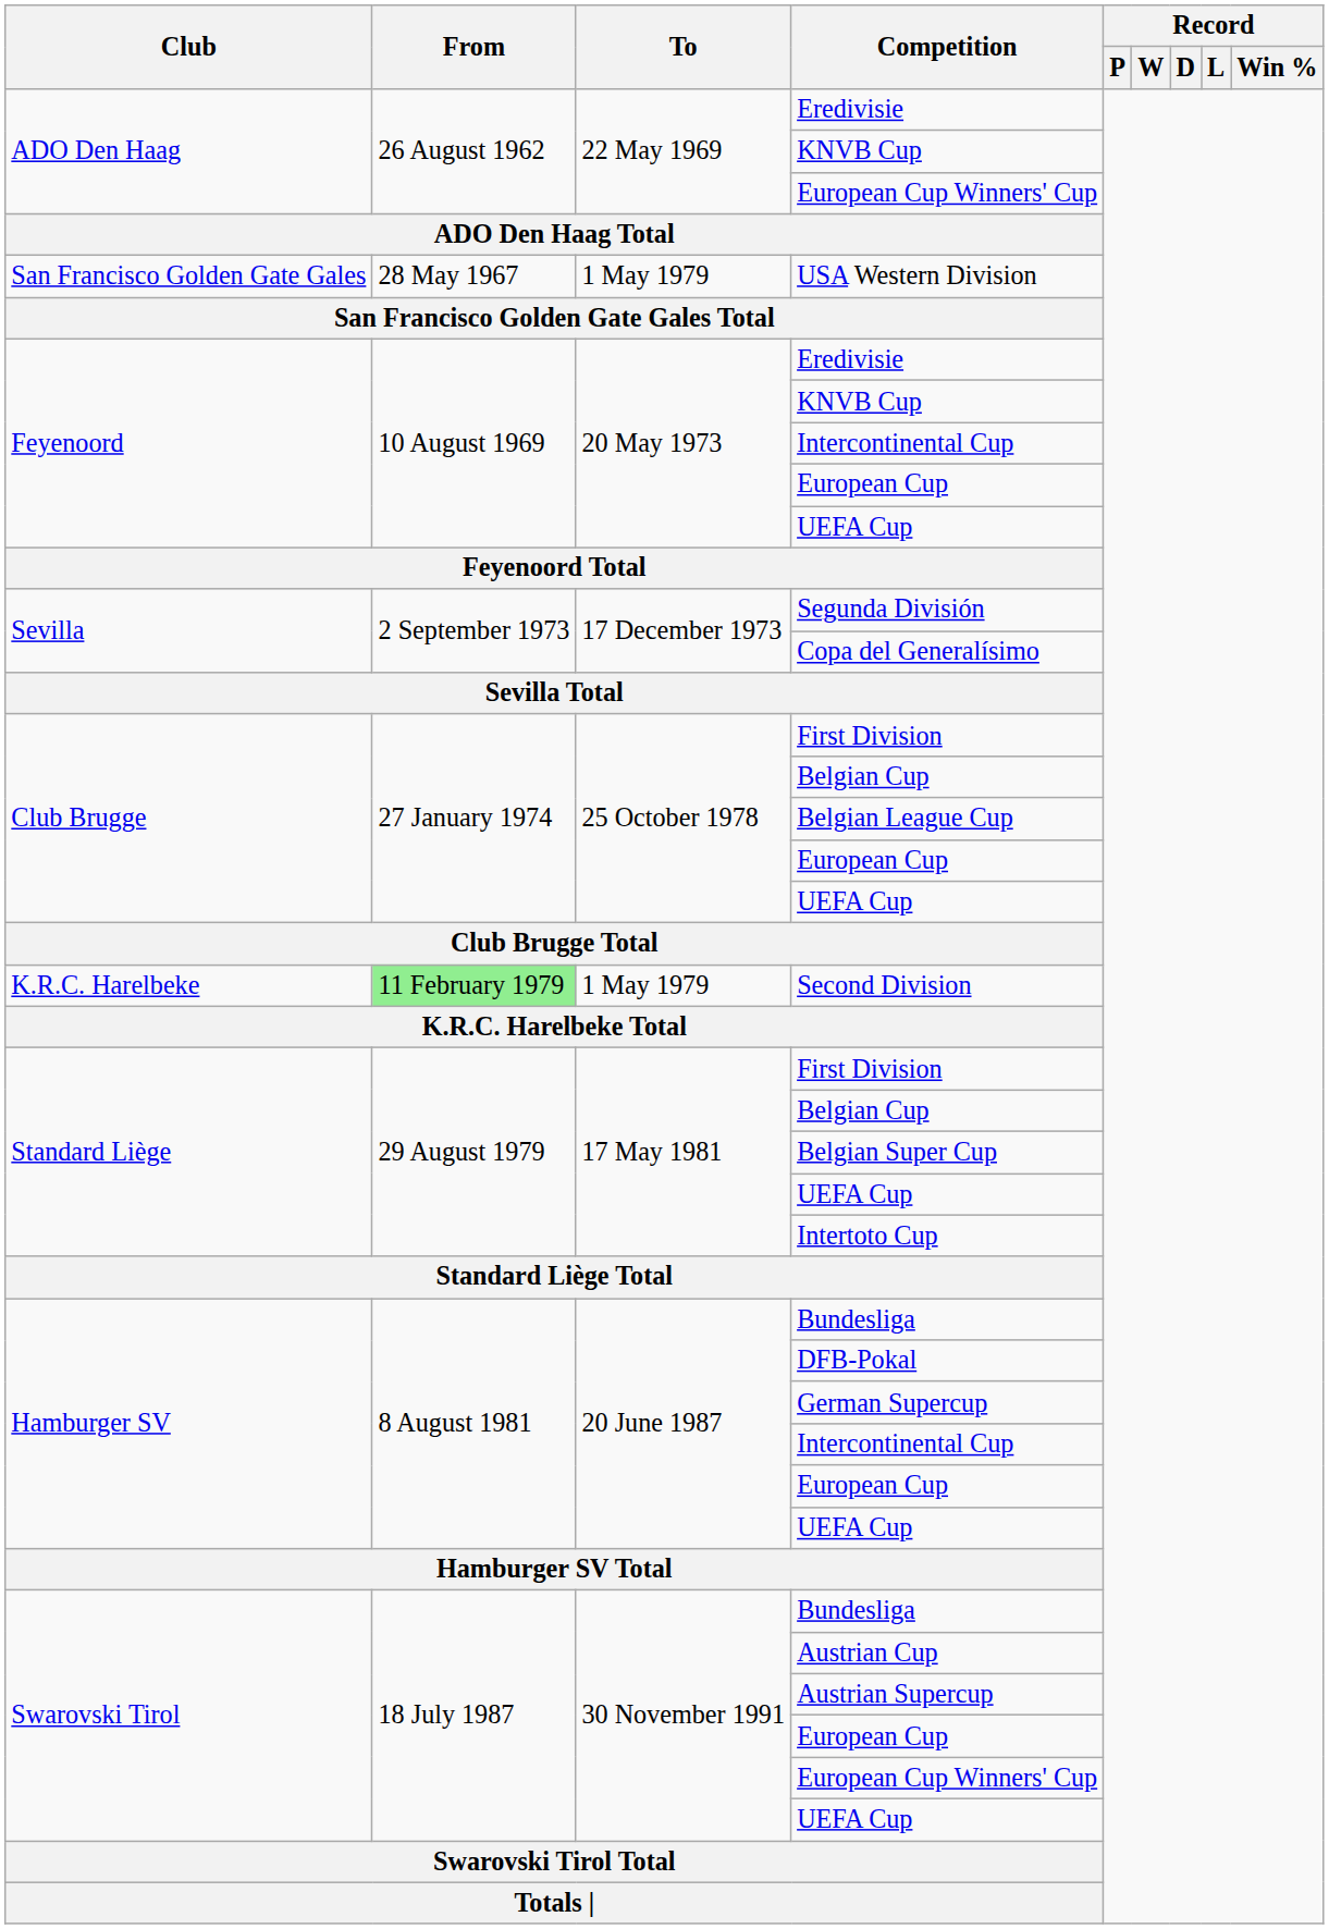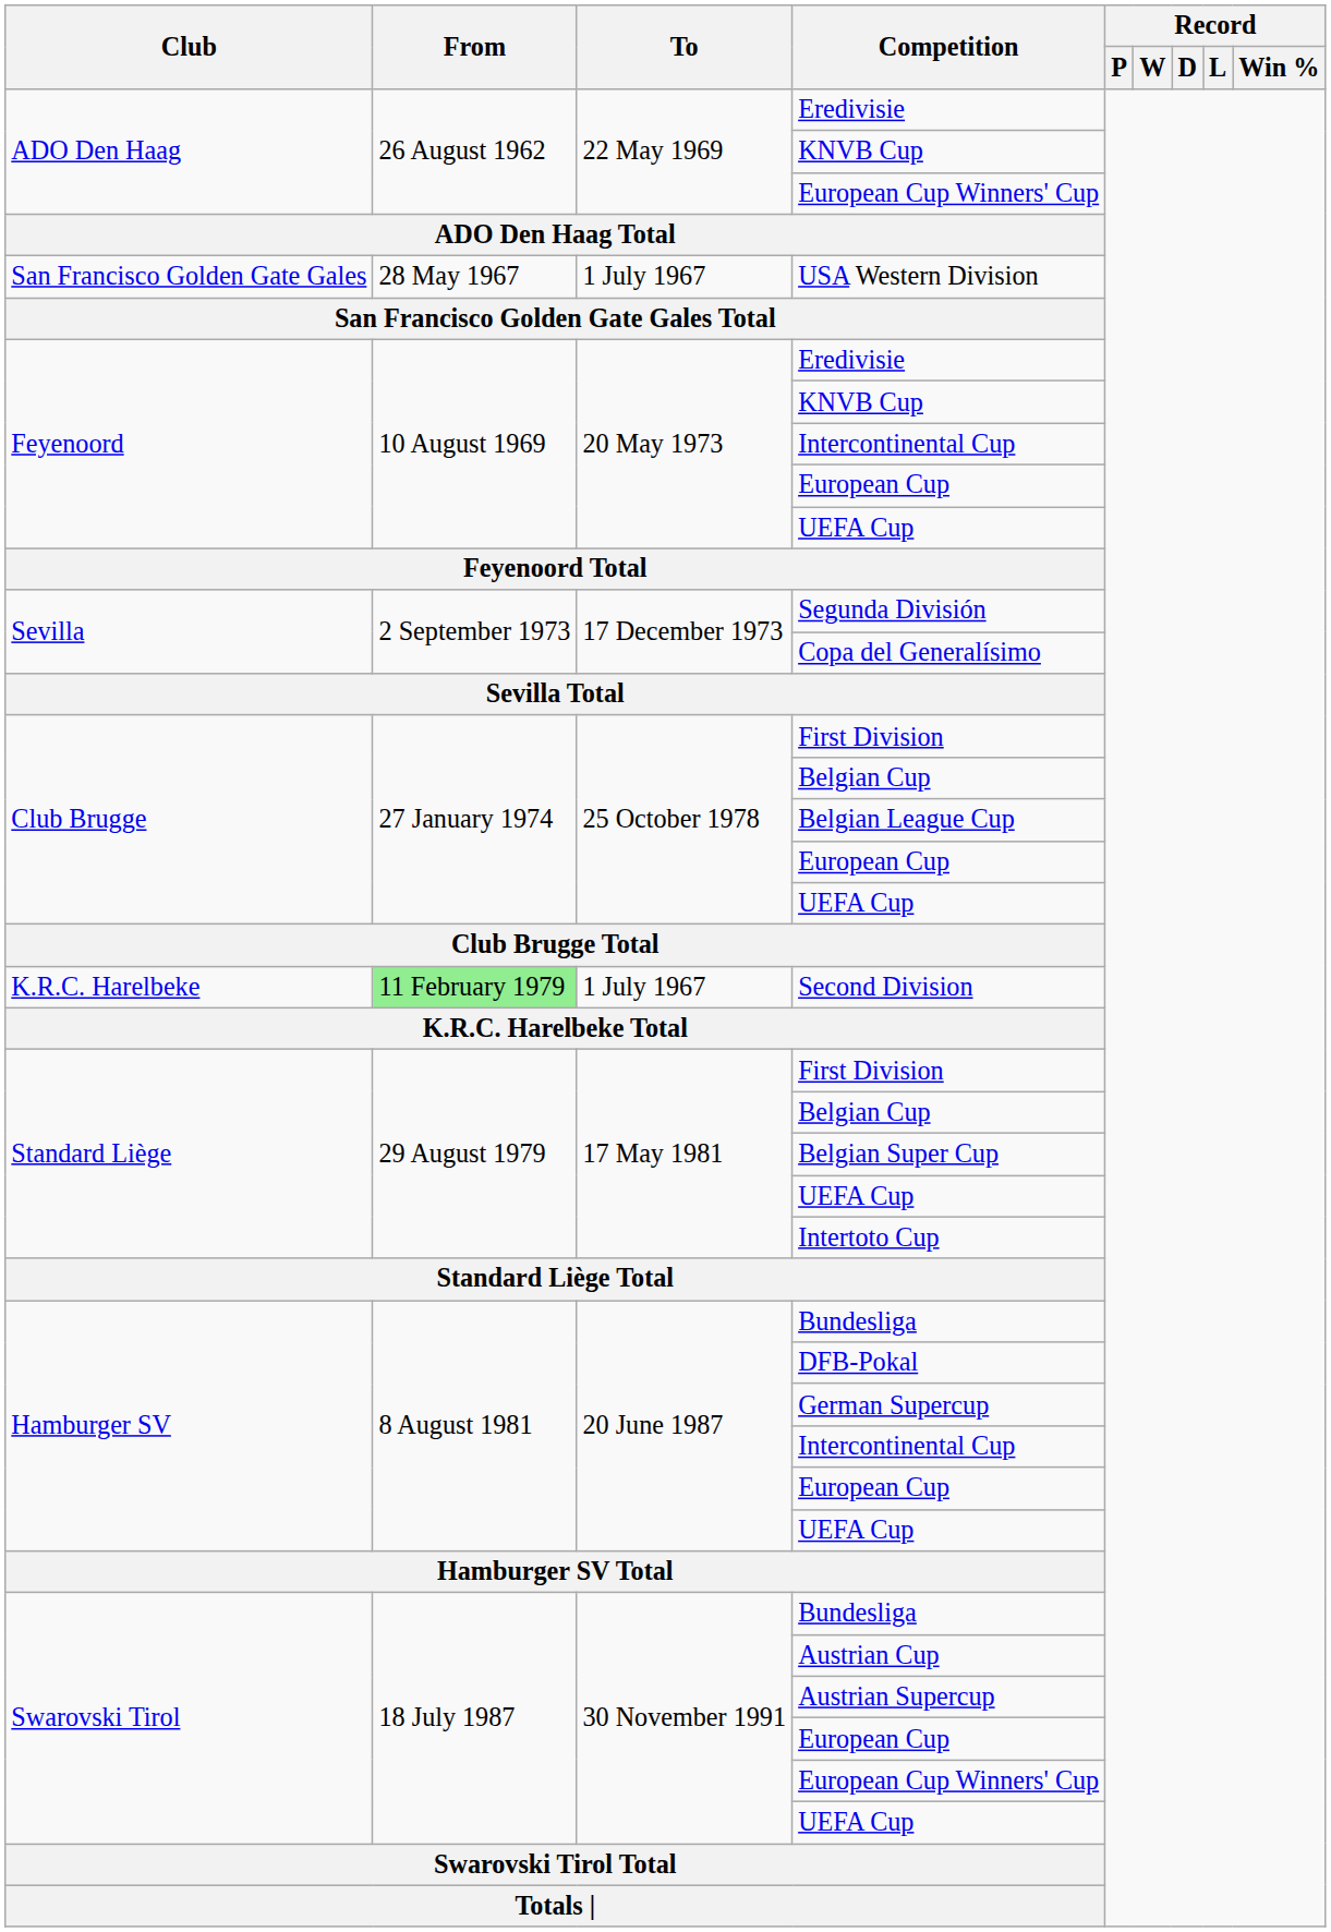USA Western Division | To: 1 May 1979 -> 1 July 1967
Second Division | To: 1 May 1979 -> 1 July 1967
